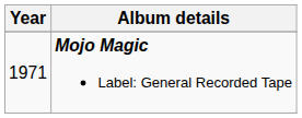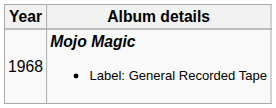Mojo Magic Label: General Recorded Tape | Year: 1971 -> 1968
